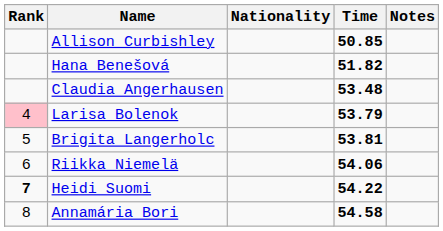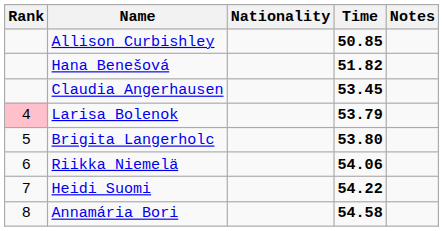Claudia Angerhausen | Time: 53.48 -> 53.45
Brigita Langerholc | Time: 53.81 -> 53.80
Heidi Suomi | Rank: bold -> normal
